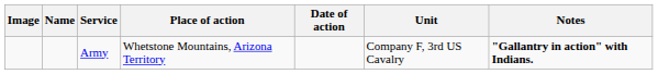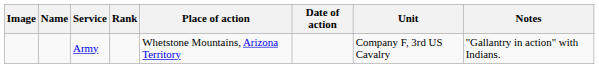+ column: Rank
Army | Notes: bold -> normal
